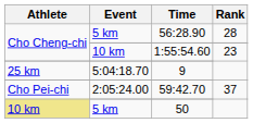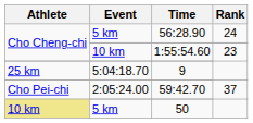56:28.90 | Rank: 28 -> 24
